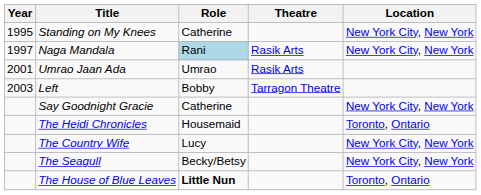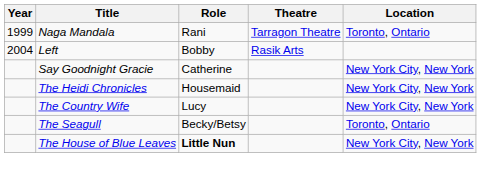- row: 1995 | Standing on My Knees | Catherine | New York City, New York
Naga Mandala | Year: 1997 -> 1999
Naga Mandala | Role: lightblue background -> no background
Naga Mandala | Theatre: Rasik Arts -> Tarragon Theatre
Naga Mandala | Location: New York City, New York -> Toronto, Ontario
- row: 2001 | Umrao Jaan Ada | Umrao | Rasik Arts
Left | Year: 2003 -> 2004
Left | Theatre: Tarragon Theatre -> Rasik Arts
The Heidi Chronicles | Location: Toronto, Ontario -> New York City, New York
The Seagull | Location: New York City, New York -> Toronto, Ontario
The House of Blue Leaves | Location: Toronto, Ontario -> New York City, New York
